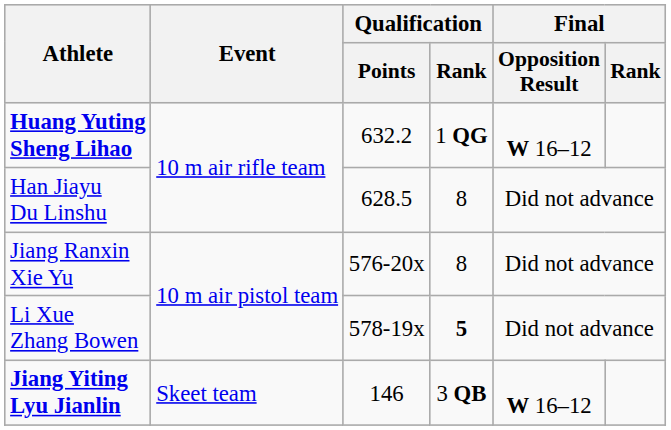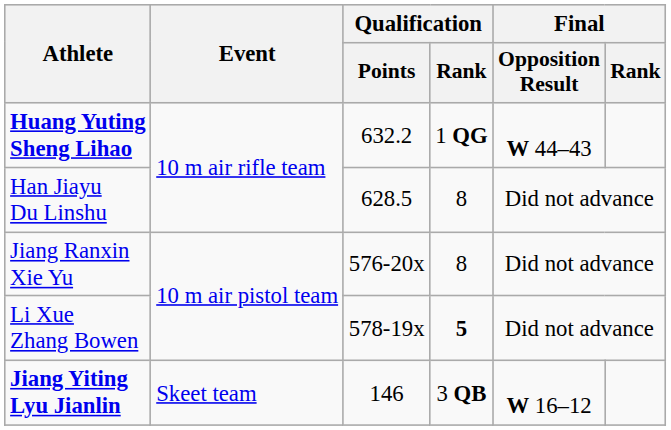Huang Yuting Sheng Lihao | Final / Opposition Result: W 16–12 -> W 44–43
